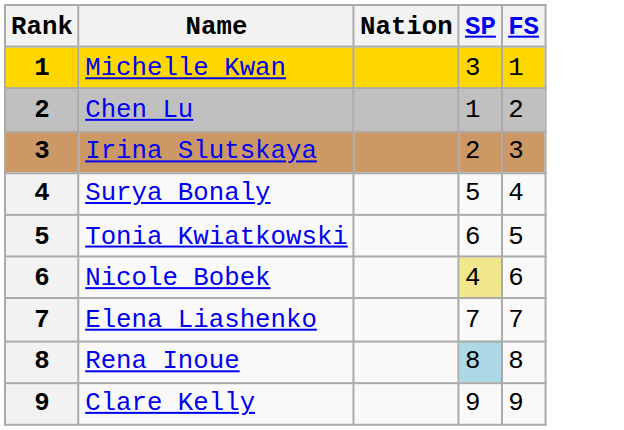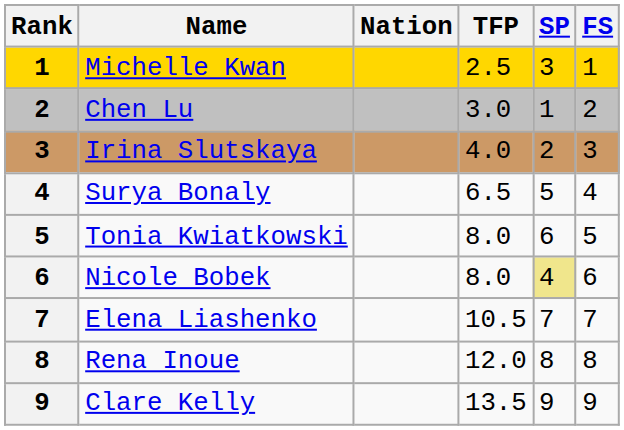+ column: TFP | 2.5 | 3.0 | 4.0 | 6.5 | 8.0 | 8.0 | 10.5 | 12.0 | 13.5
Rena Inoue | SP: lightblue background -> no background
